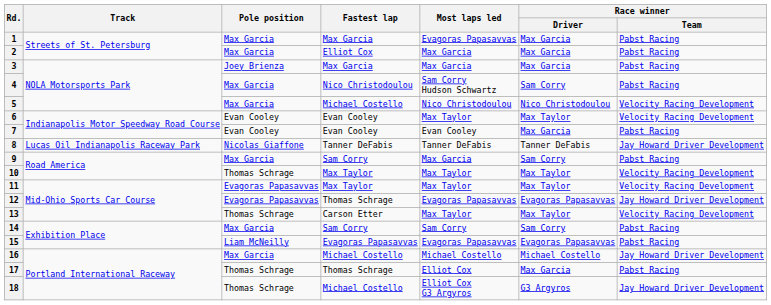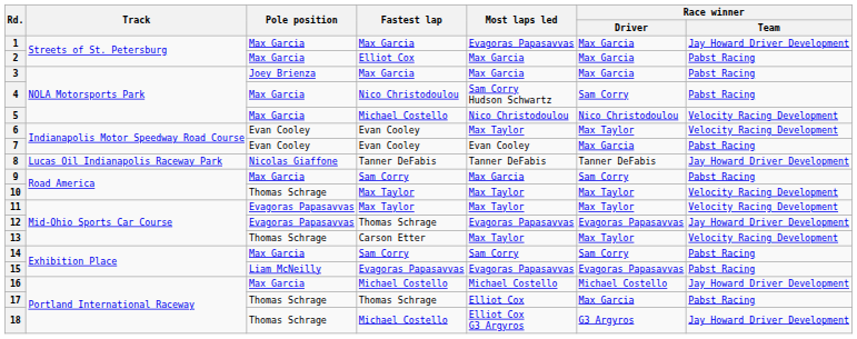1 | Race winner / Team: Pabst Racing -> Jay Howard Driver Development
